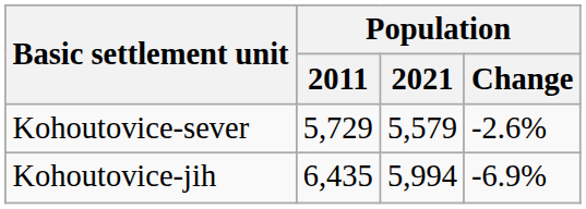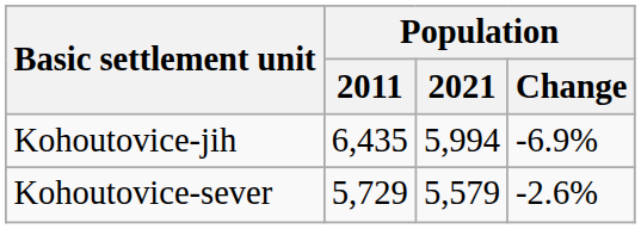rows swapped: Kohoutovice-sever <-> Kohoutovice-jih
